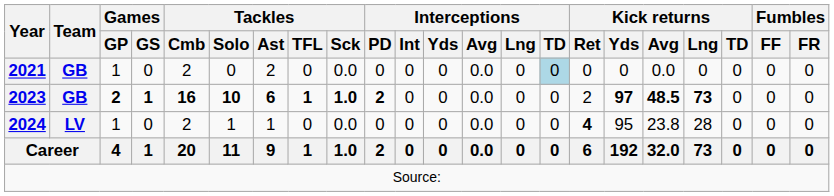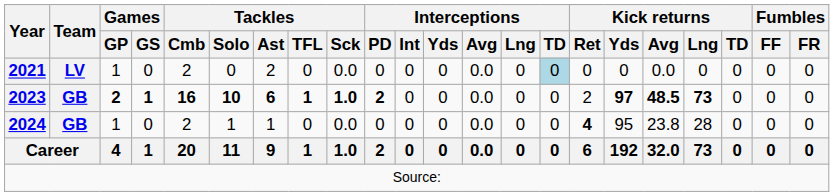2021 | Team: GB -> LV
2024 | Team: LV -> GB
